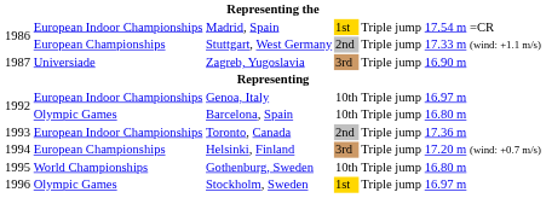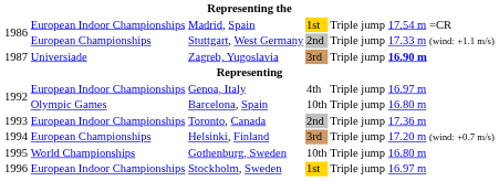Zagreb, Yugoslavia | column 6: normal -> bold
Genoa, Italy | column 4: 10th -> 4th
Stockholm, Sweden | column 2: Olympic Games -> European Indoor Championships
